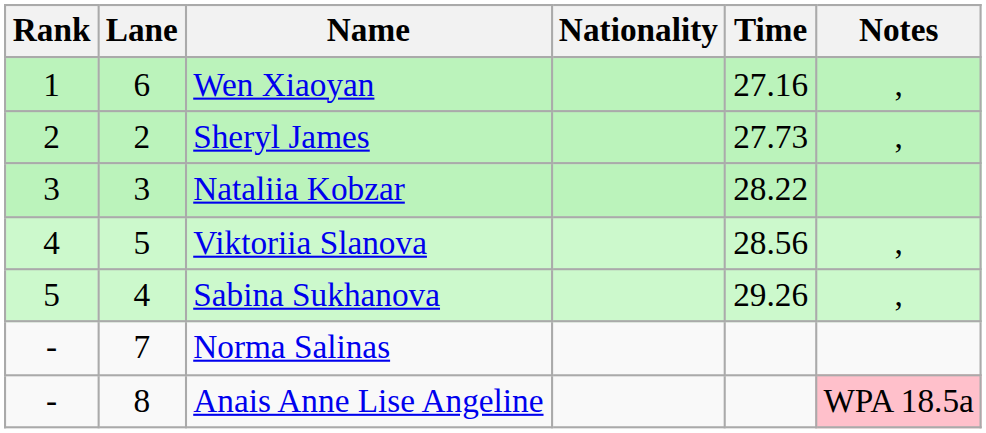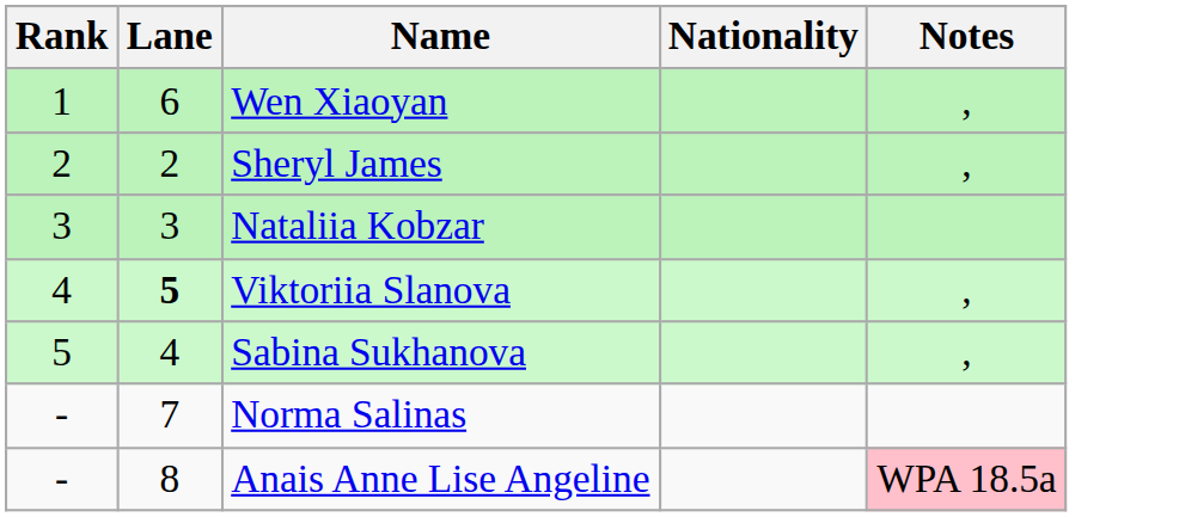- column: Time | 27.16 | 27.73 | 28.22 | 28.56 | 29.26
Viktoriia Slanova | Lane: normal -> bold
